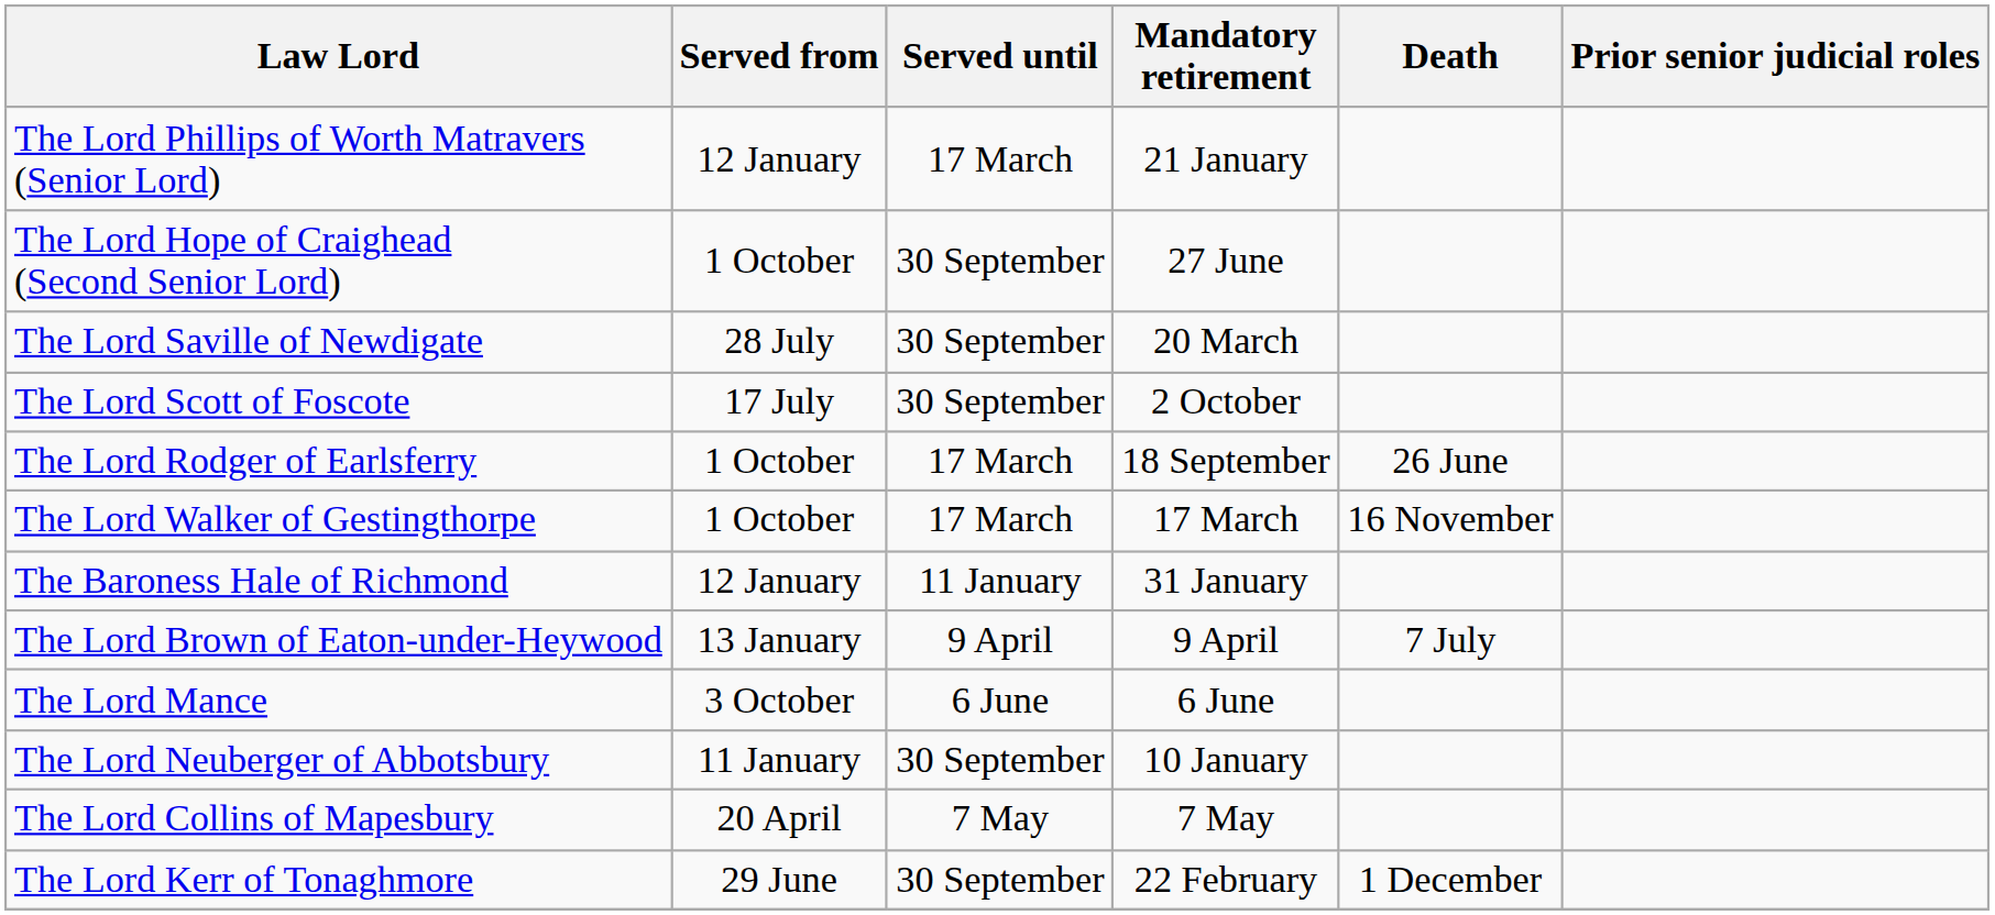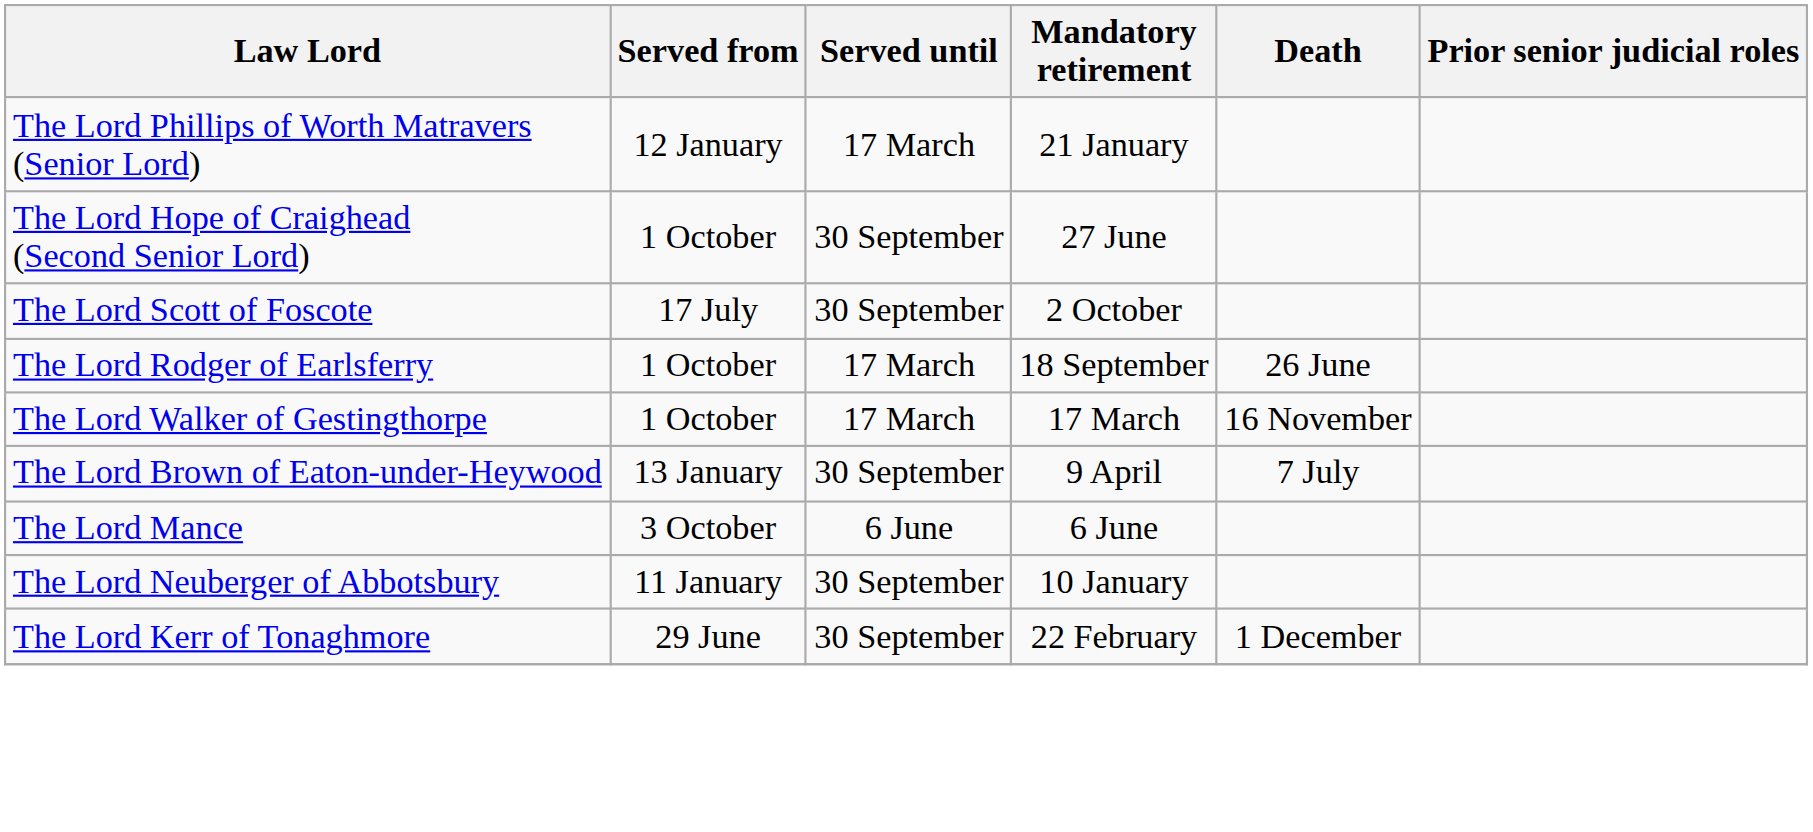- row: The Lord Saville of Newdigate | 28 July | 30 September | 20 March
- row: The Baroness Hale of Richmond | 12 January | 11 January | 31 January
The Lord Brown of Eaton-under-Heywood | Served until: 9 April -> 30 September
- row: The Lord Collins of Mapesbury | 20 April | 7 May | 7 May
